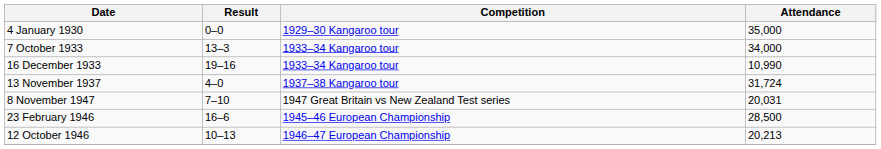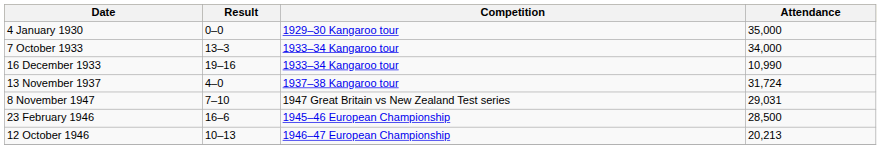8 November 1947 | Attendance: 20,031 -> 29,031
